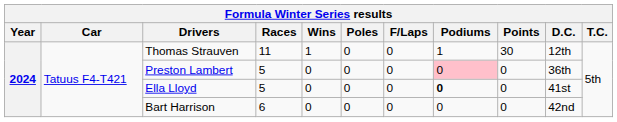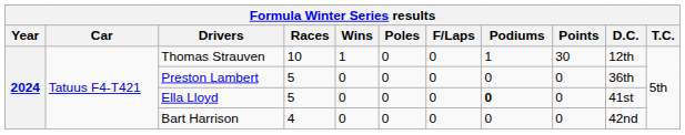Thomas Strauven | Races: 11 -> 10
Preston Lambert | Podiums: pink background -> no background
Bart Harrison | Races: 6 -> 4
